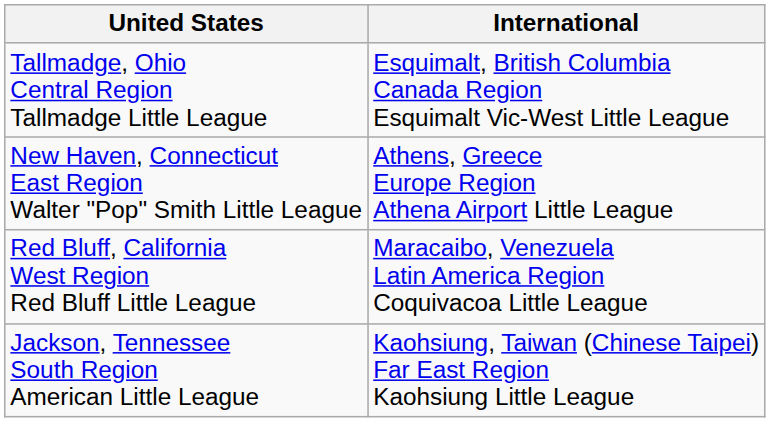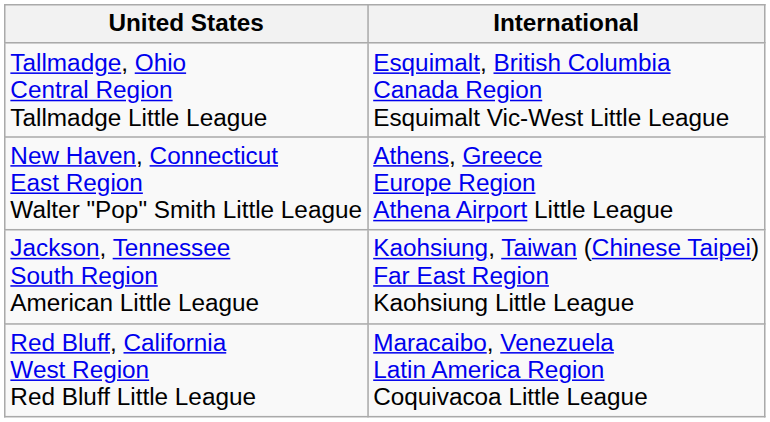rows swapped: Jackson, Tennessee South Region American Little League <-> Red Bluff, California West Region Red Bluff Little League
